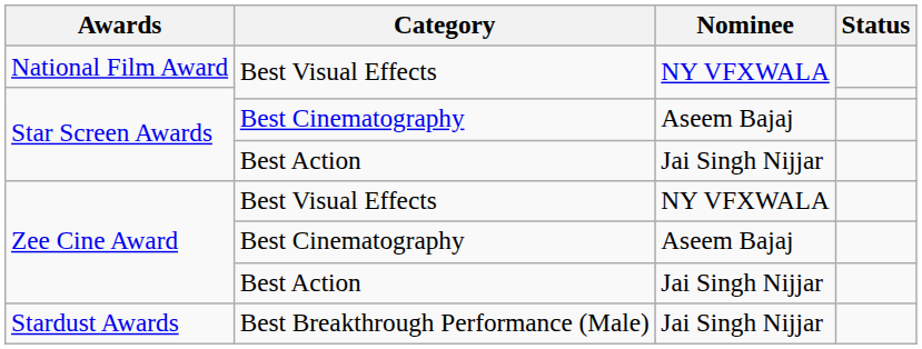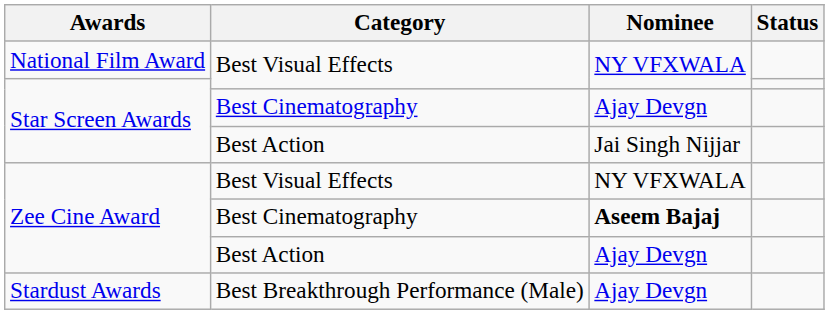Star Screen Awards / Best Cinematography | Nominee: Aseem Bajaj -> Ajay Devgn
Zee Cine Award / Best Cinematography | Nominee: normal -> bold
Zee Cine Award / Best Action | Nominee: Jai Singh Nijjar -> Ajay Devgn
Stardust Awards | Nominee: Jai Singh Nijjar -> Ajay Devgn
